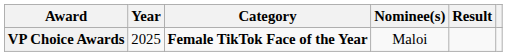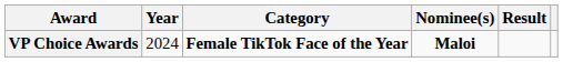VP Choice Awards | Year: 2025 -> 2024
VP Choice Awards | Nominee(s): normal -> bold
